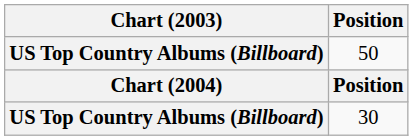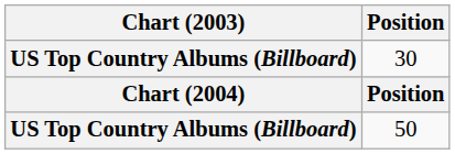rows swapped: 30 <-> 50
